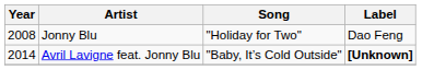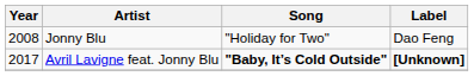Avril Lavigne feat. Jonny Blu | Year: 2014 -> 2017
Avril Lavigne feat. Jonny Blu | Song: normal -> bold
